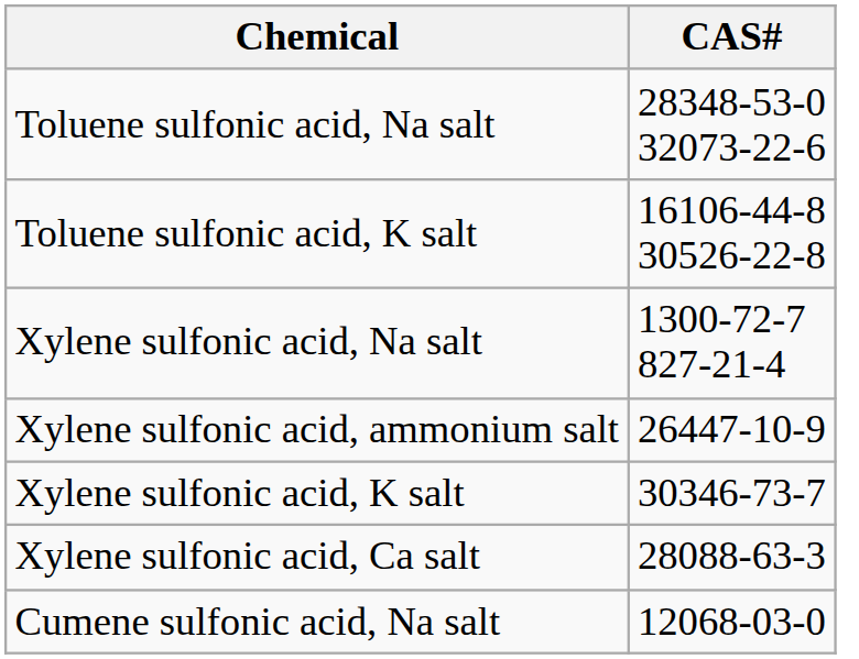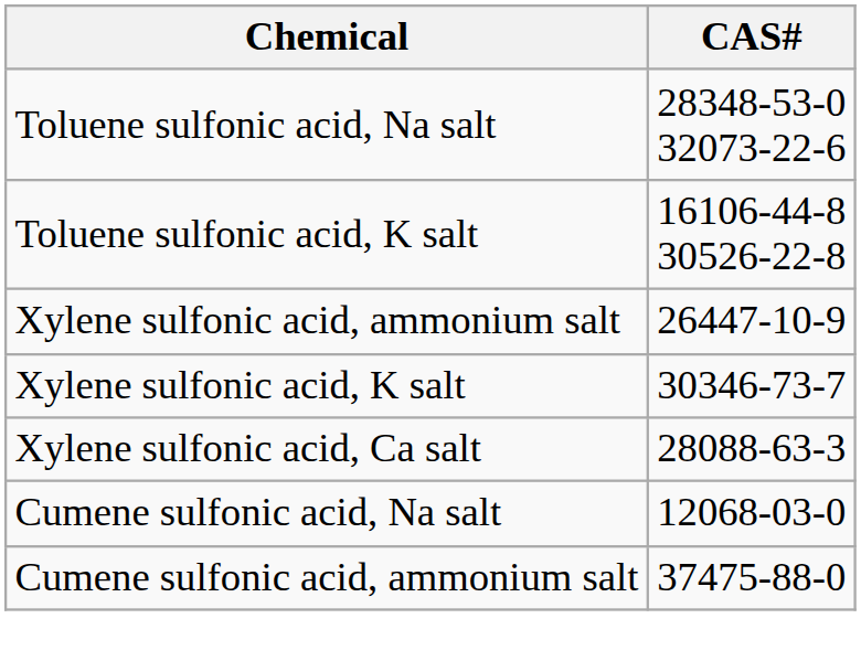- row: Xylene sulfonic acid, Na salt | 1300-72-7 827-21-4
+ row: Cumene sulfonic acid, ammonium salt | 37475-88-0
